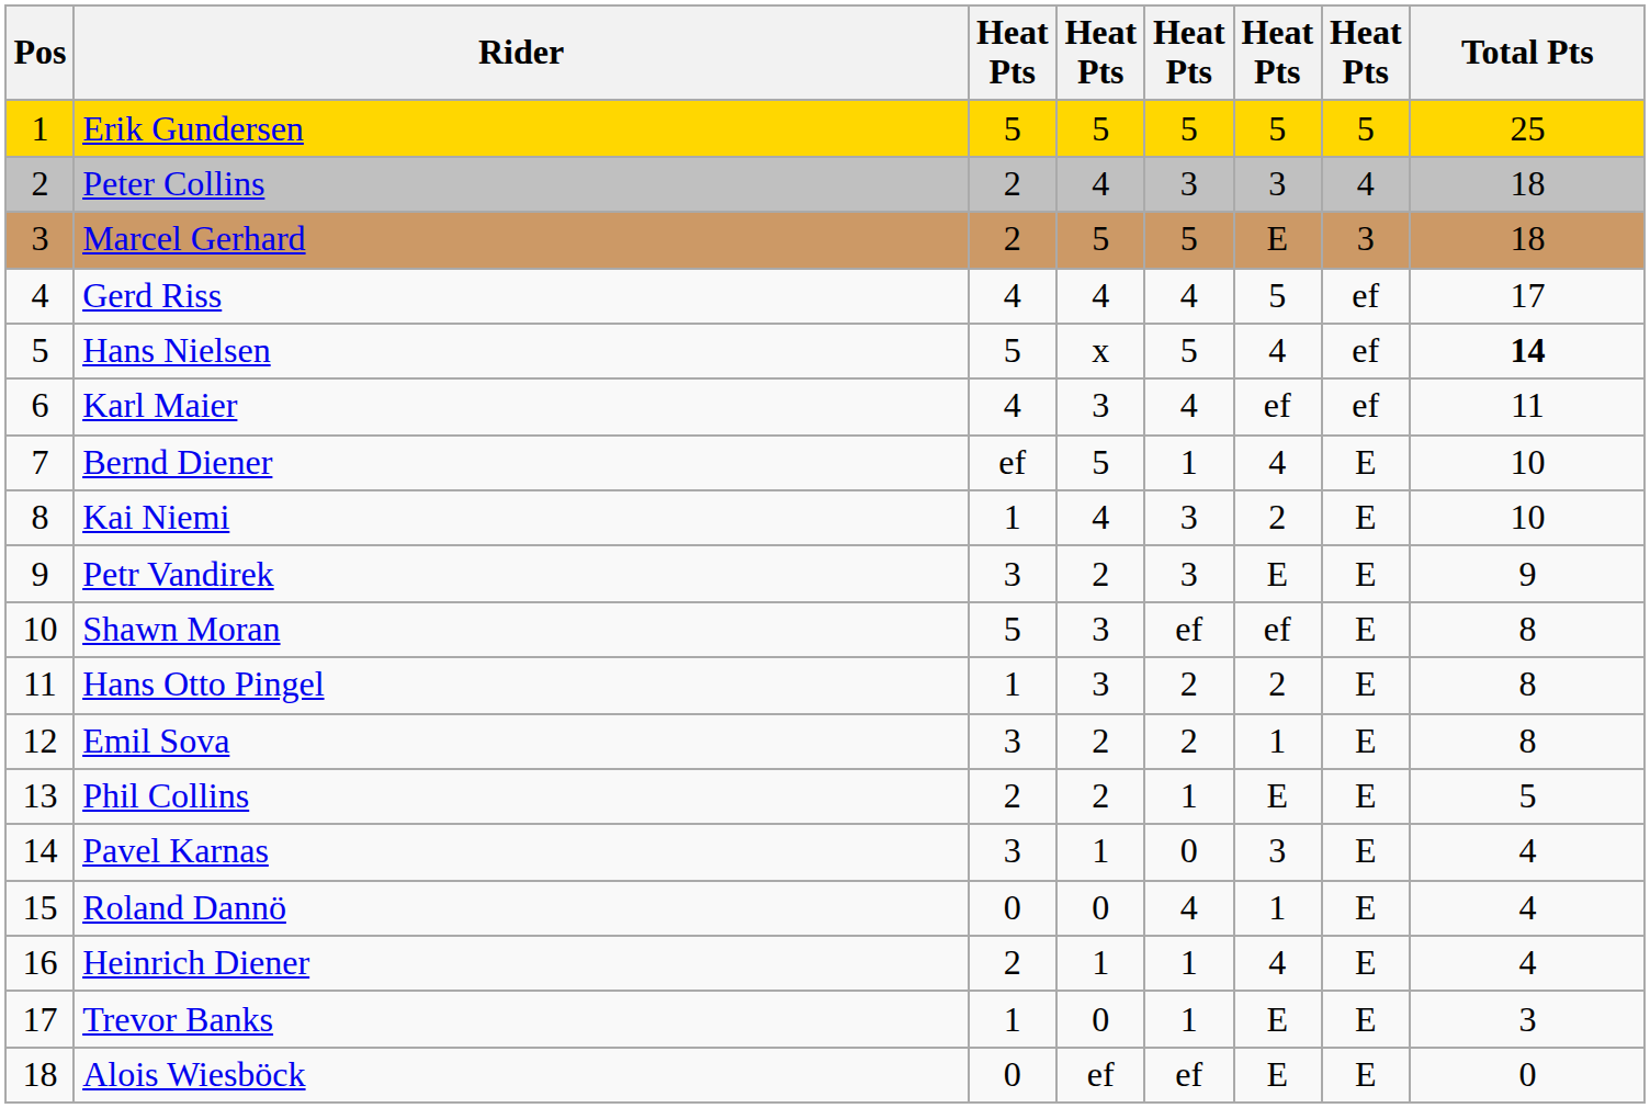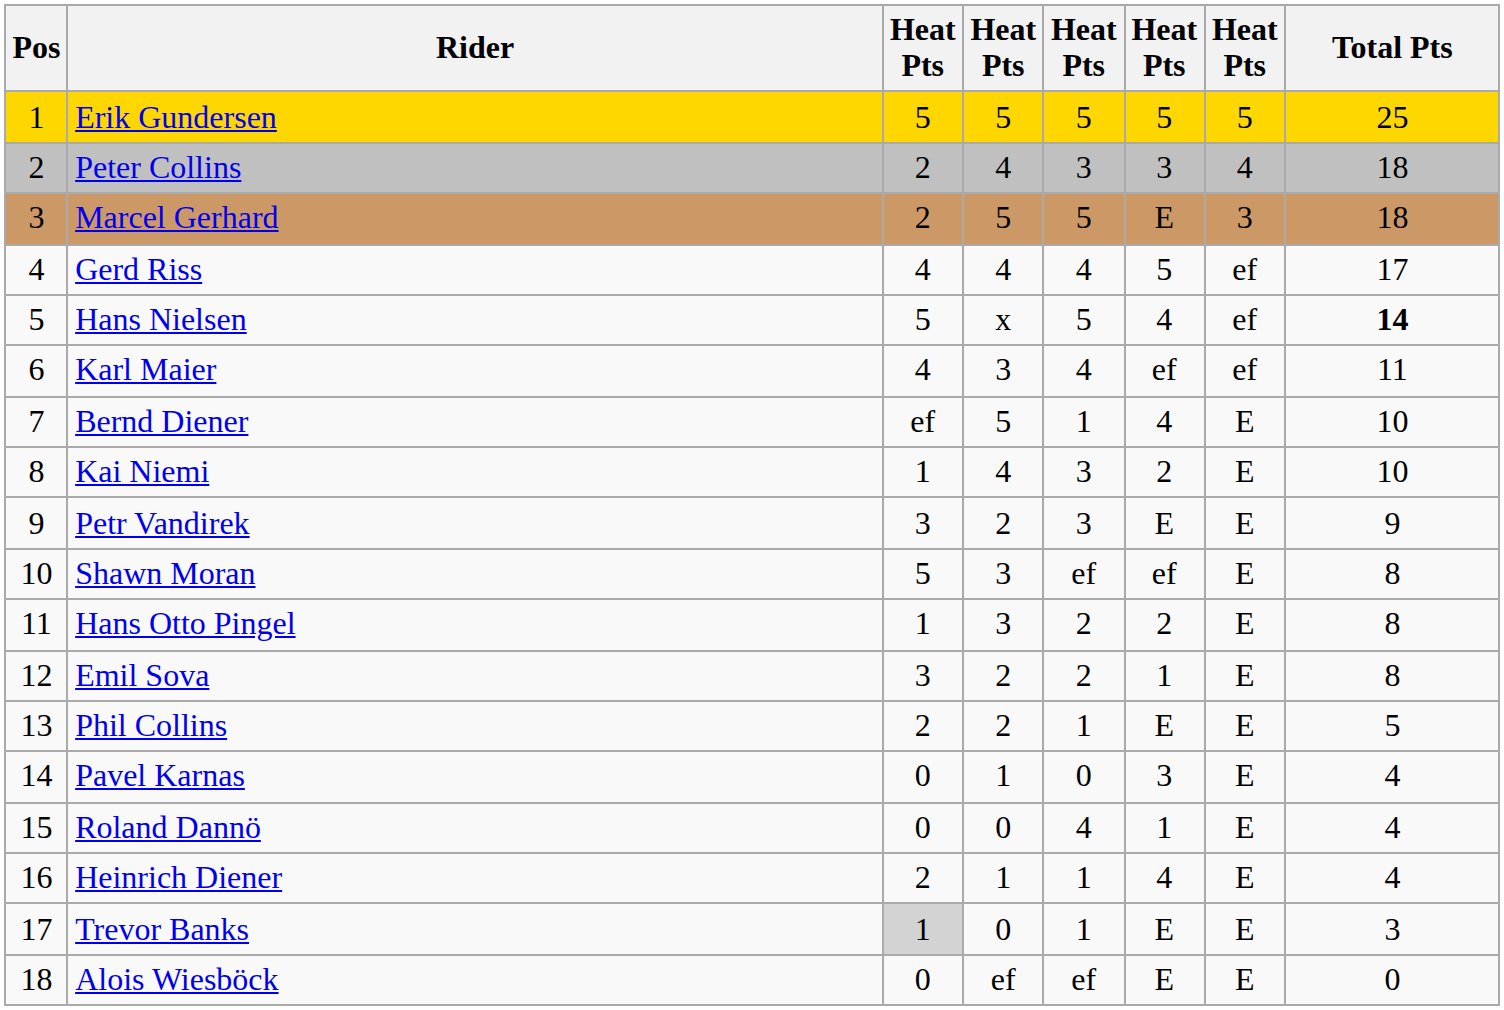Pavel Karnas | column 3: 3 -> 0
Trevor Banks | column 3: no background -> lightgrey background
